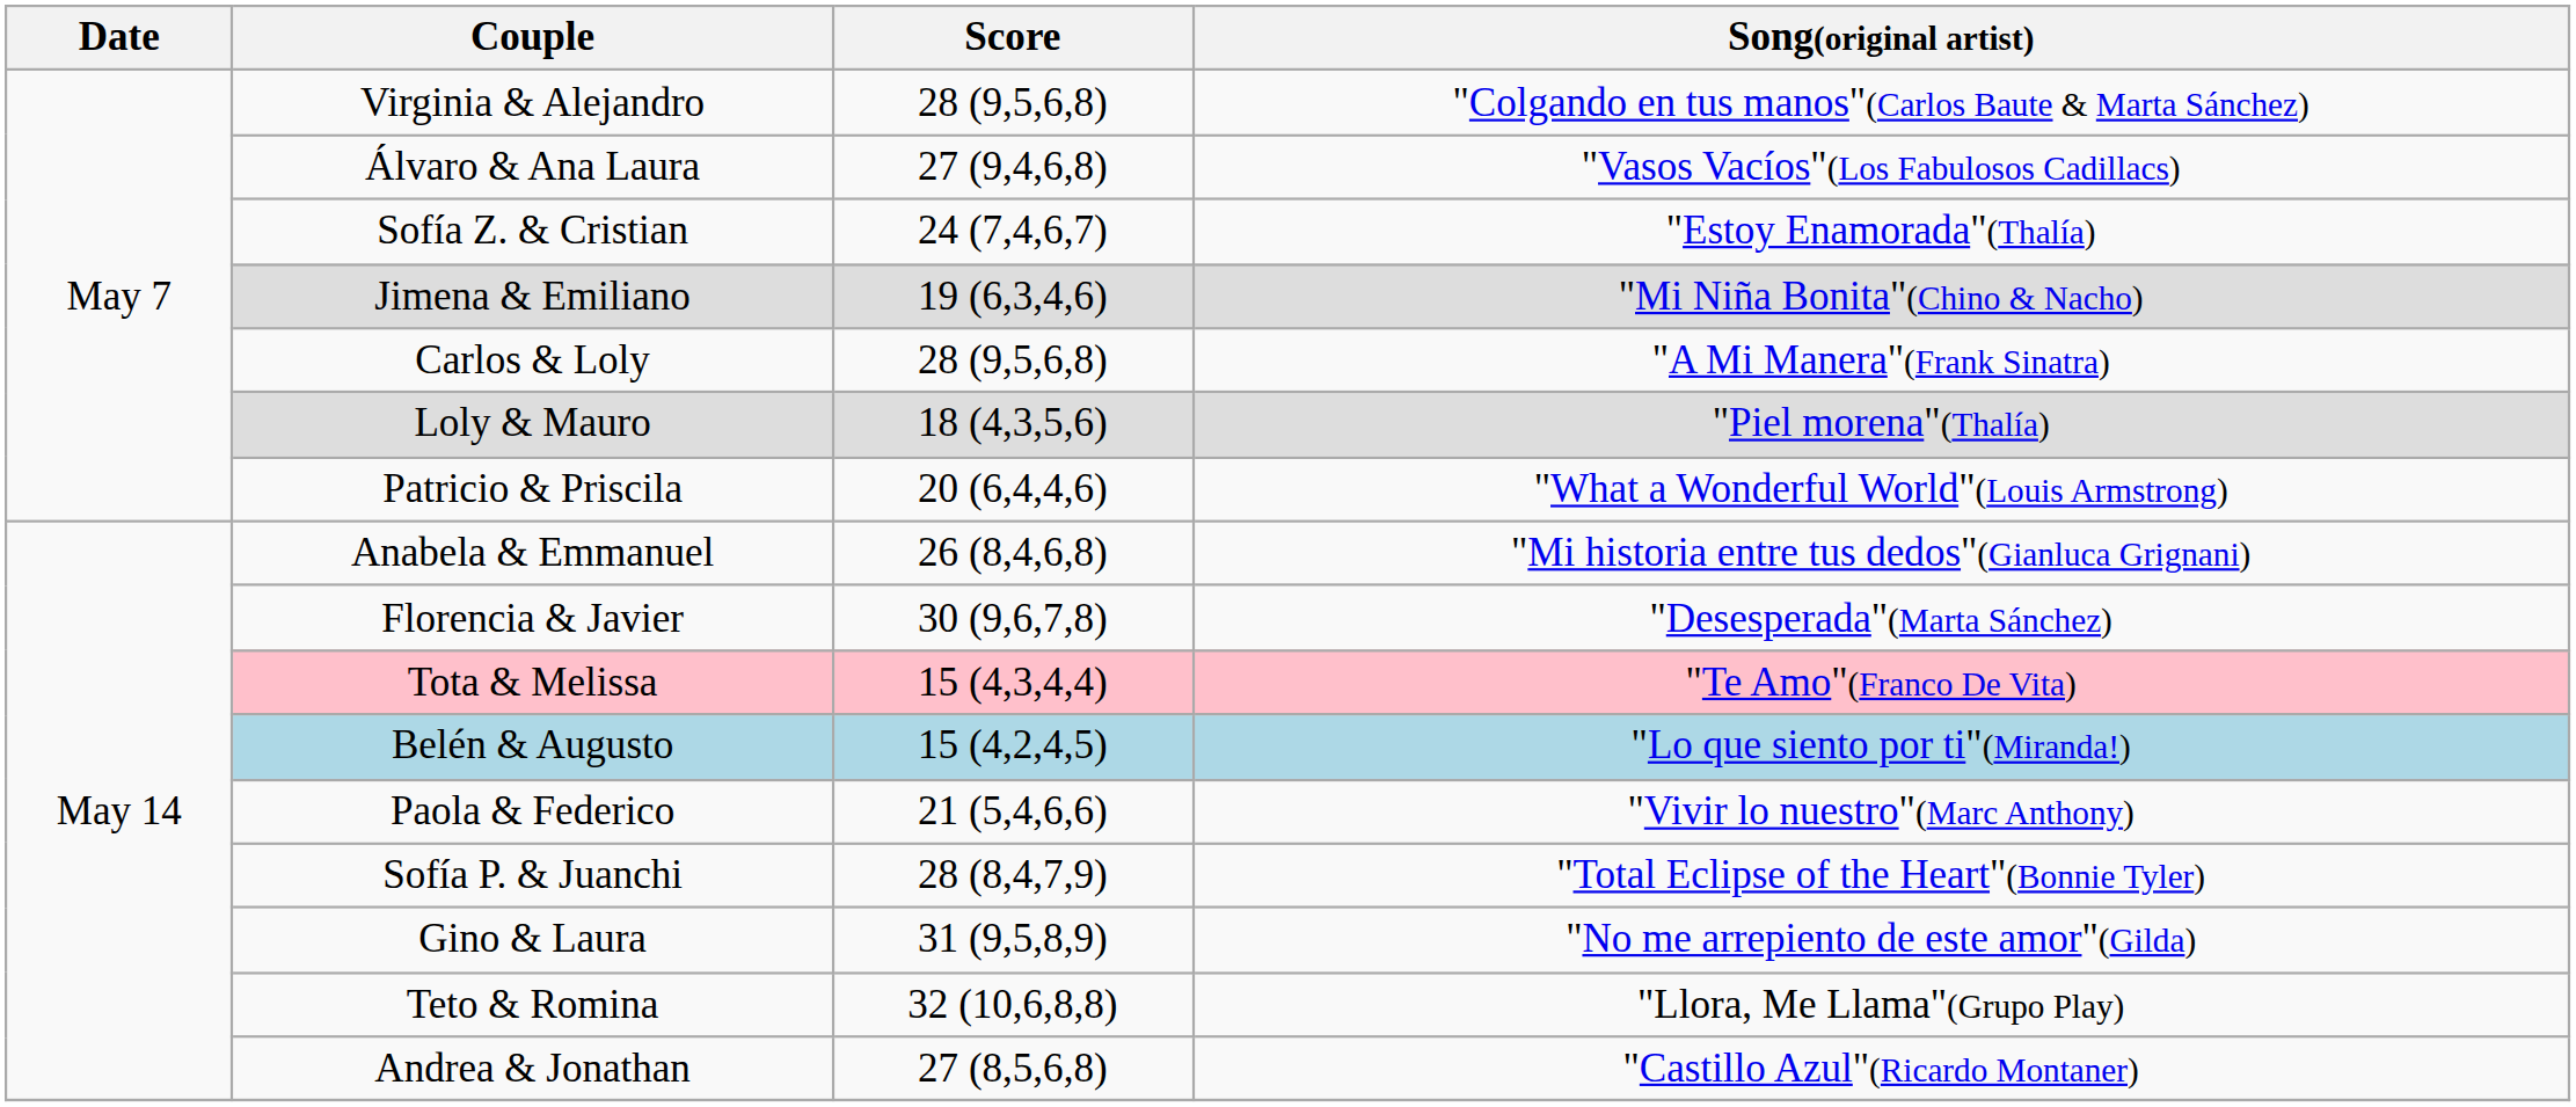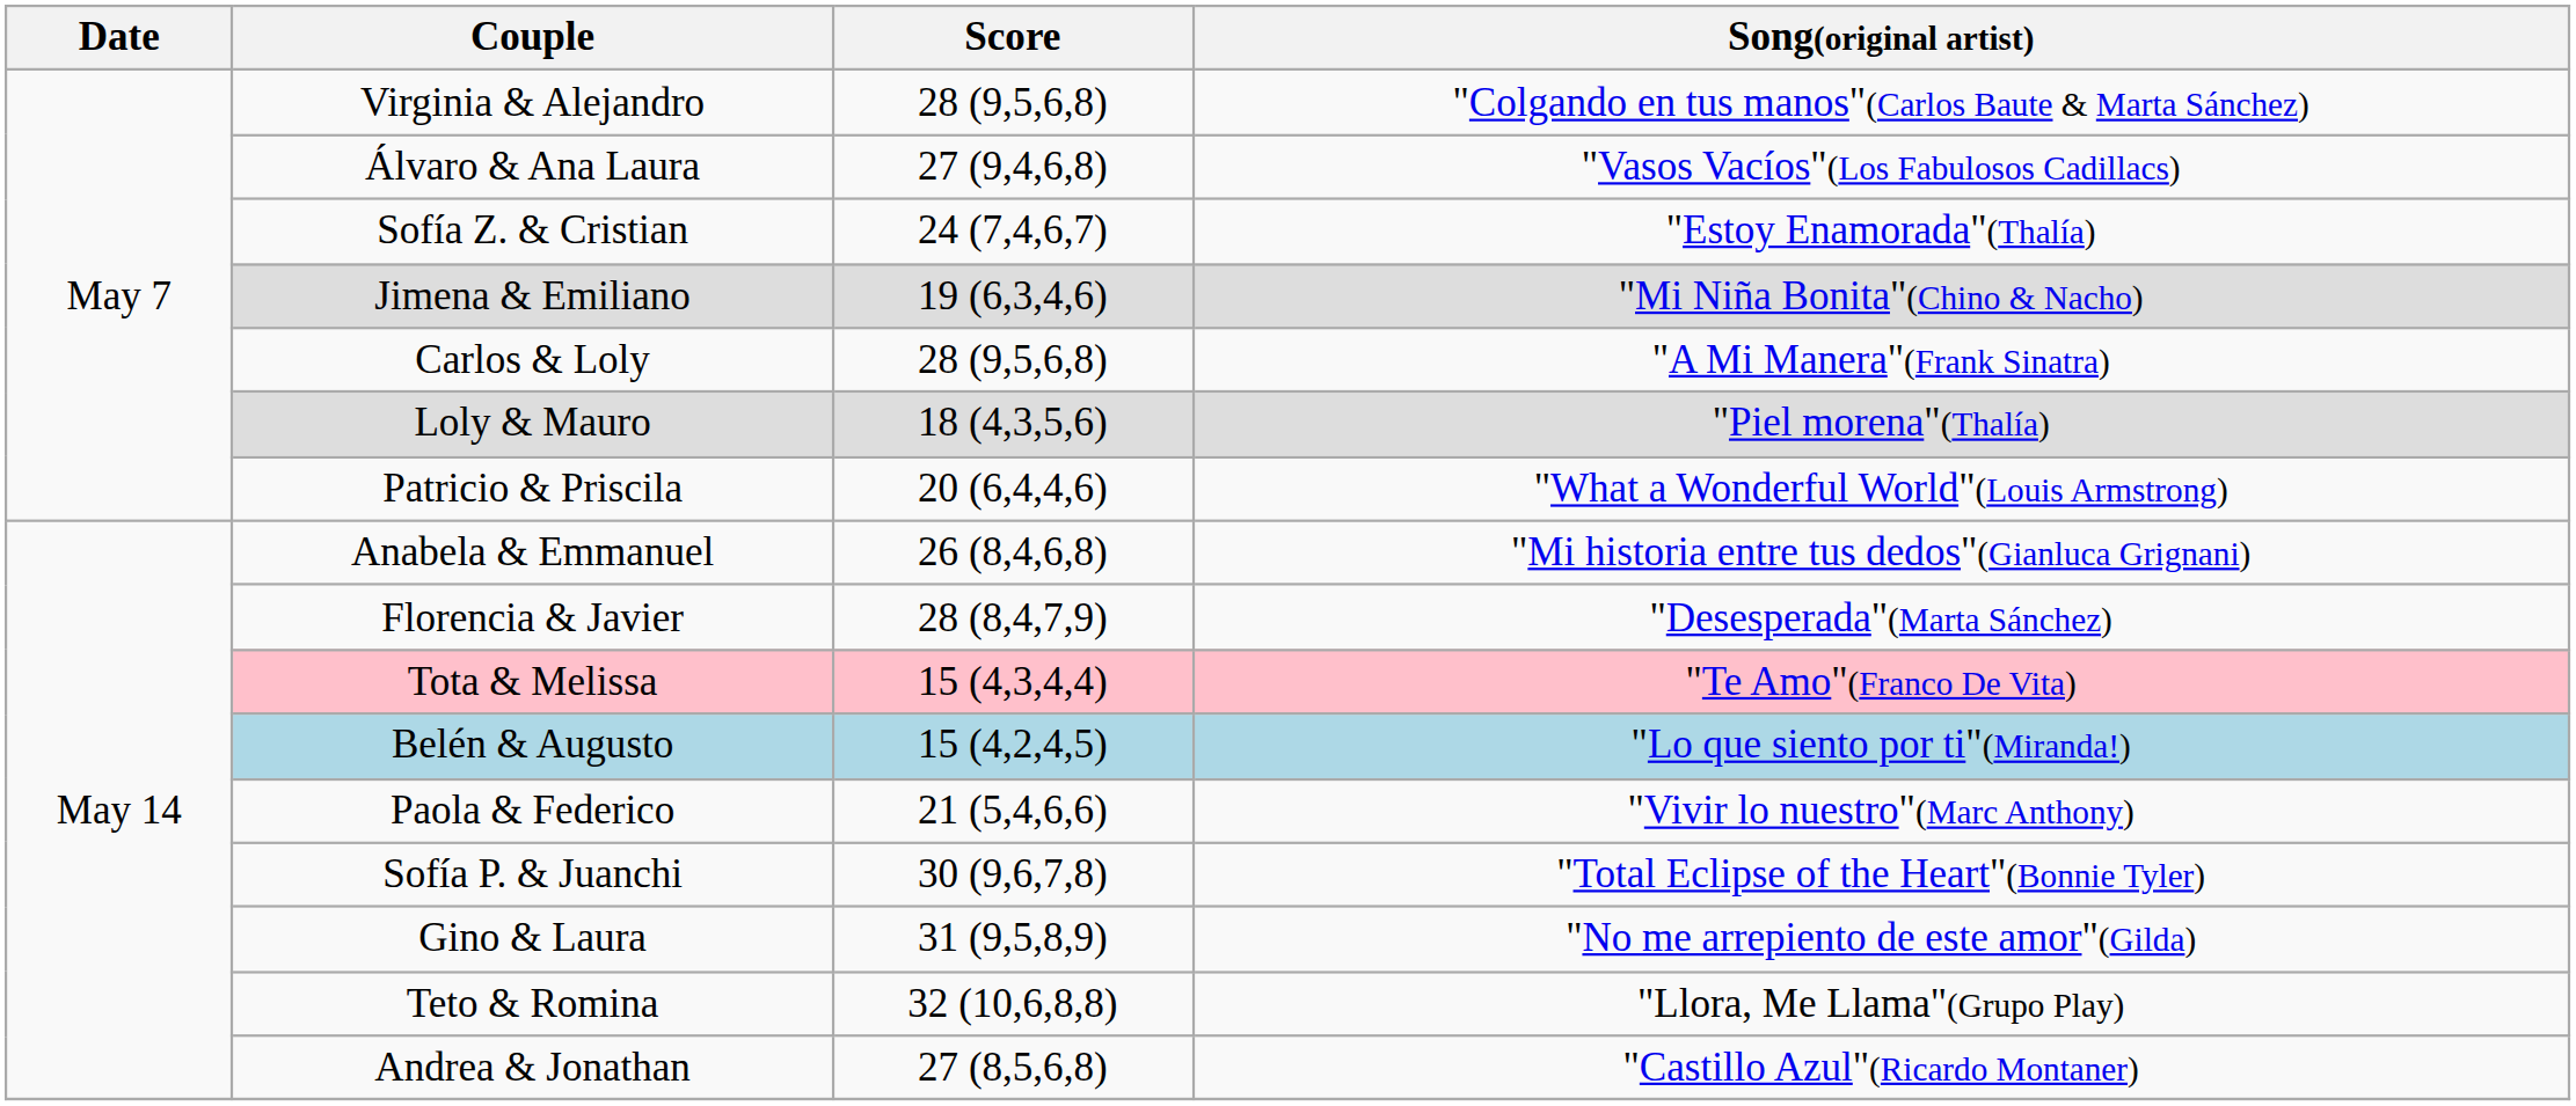Florencia & Javier | Score: 30 (9,6,7,8) -> 28 (8,4,7,9)
Sofía P. & Juanchi | Score: 28 (8,4,7,9) -> 30 (9,6,7,8)
